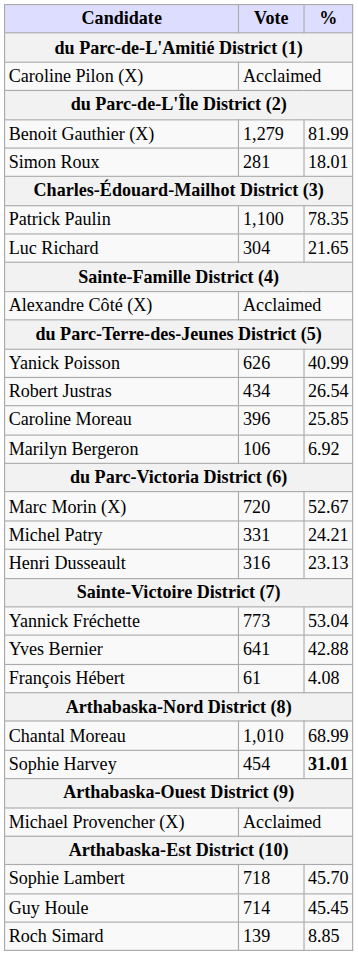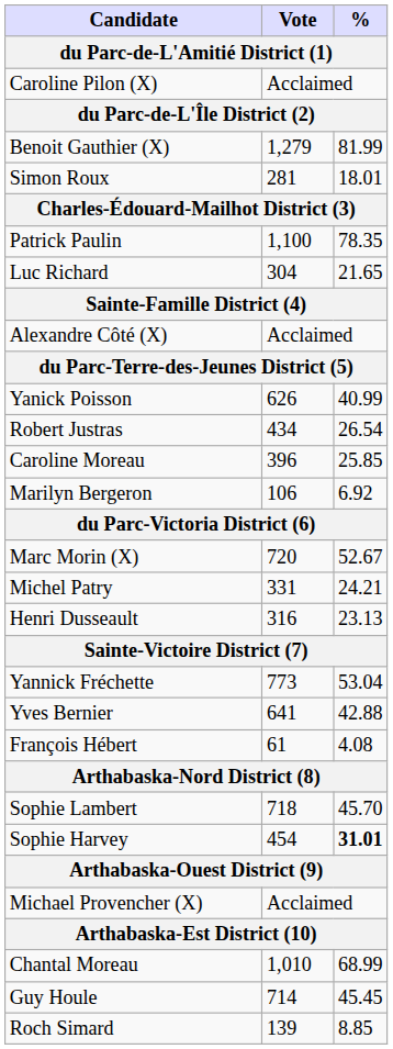rows swapped: Chantal Moreau <-> Sophie Lambert
